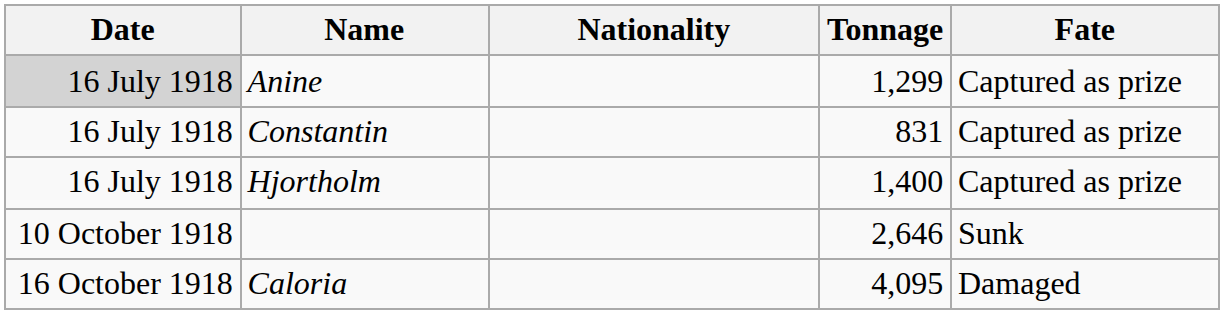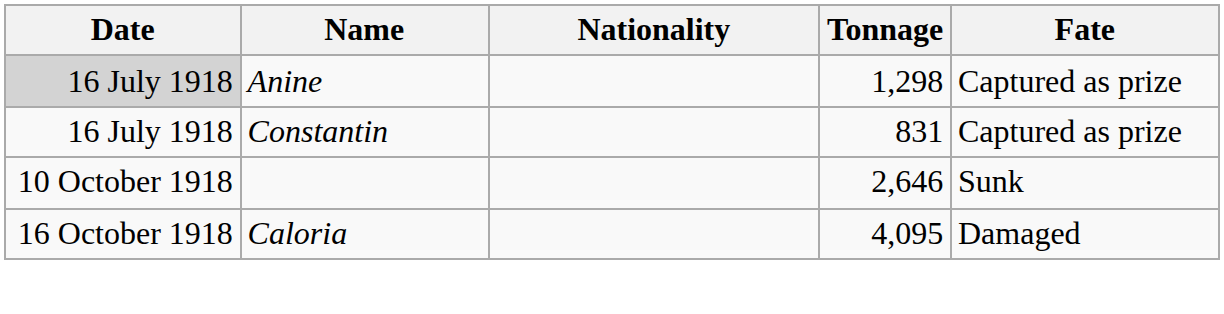Anine | Tonnage: 1,299 -> 1,298
- row: 16 July 1918 | Hjortholm | 1,400 | Captured as prize
